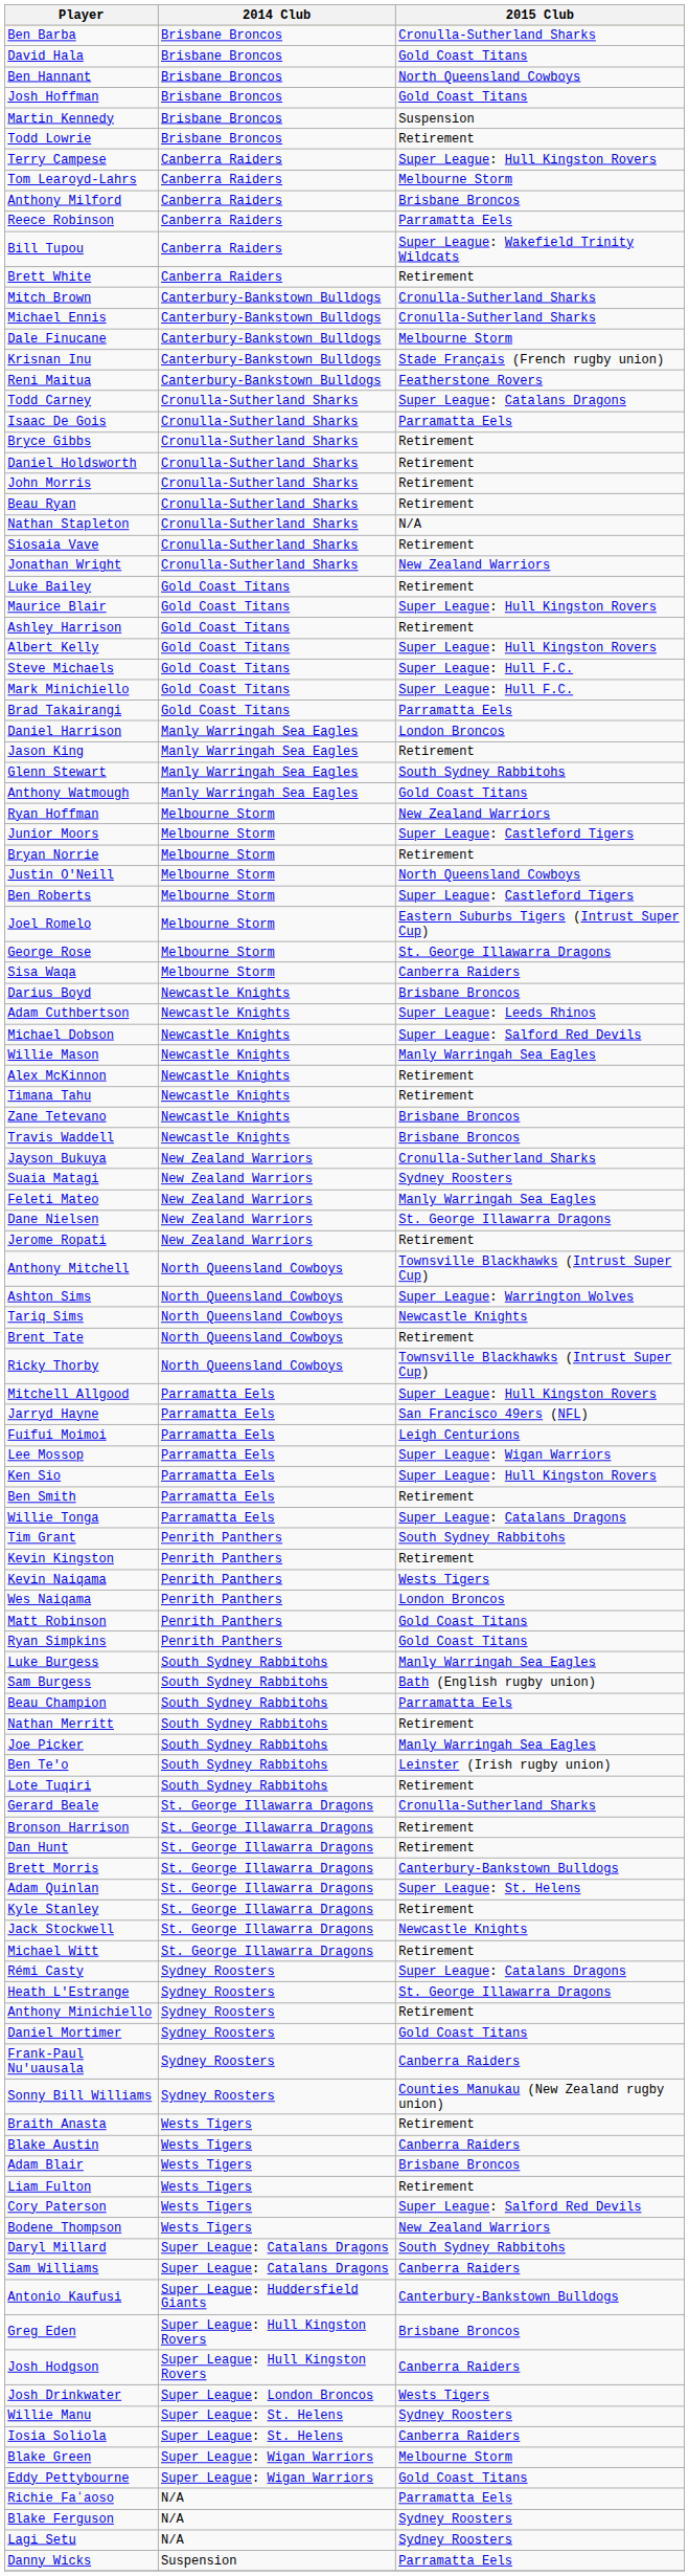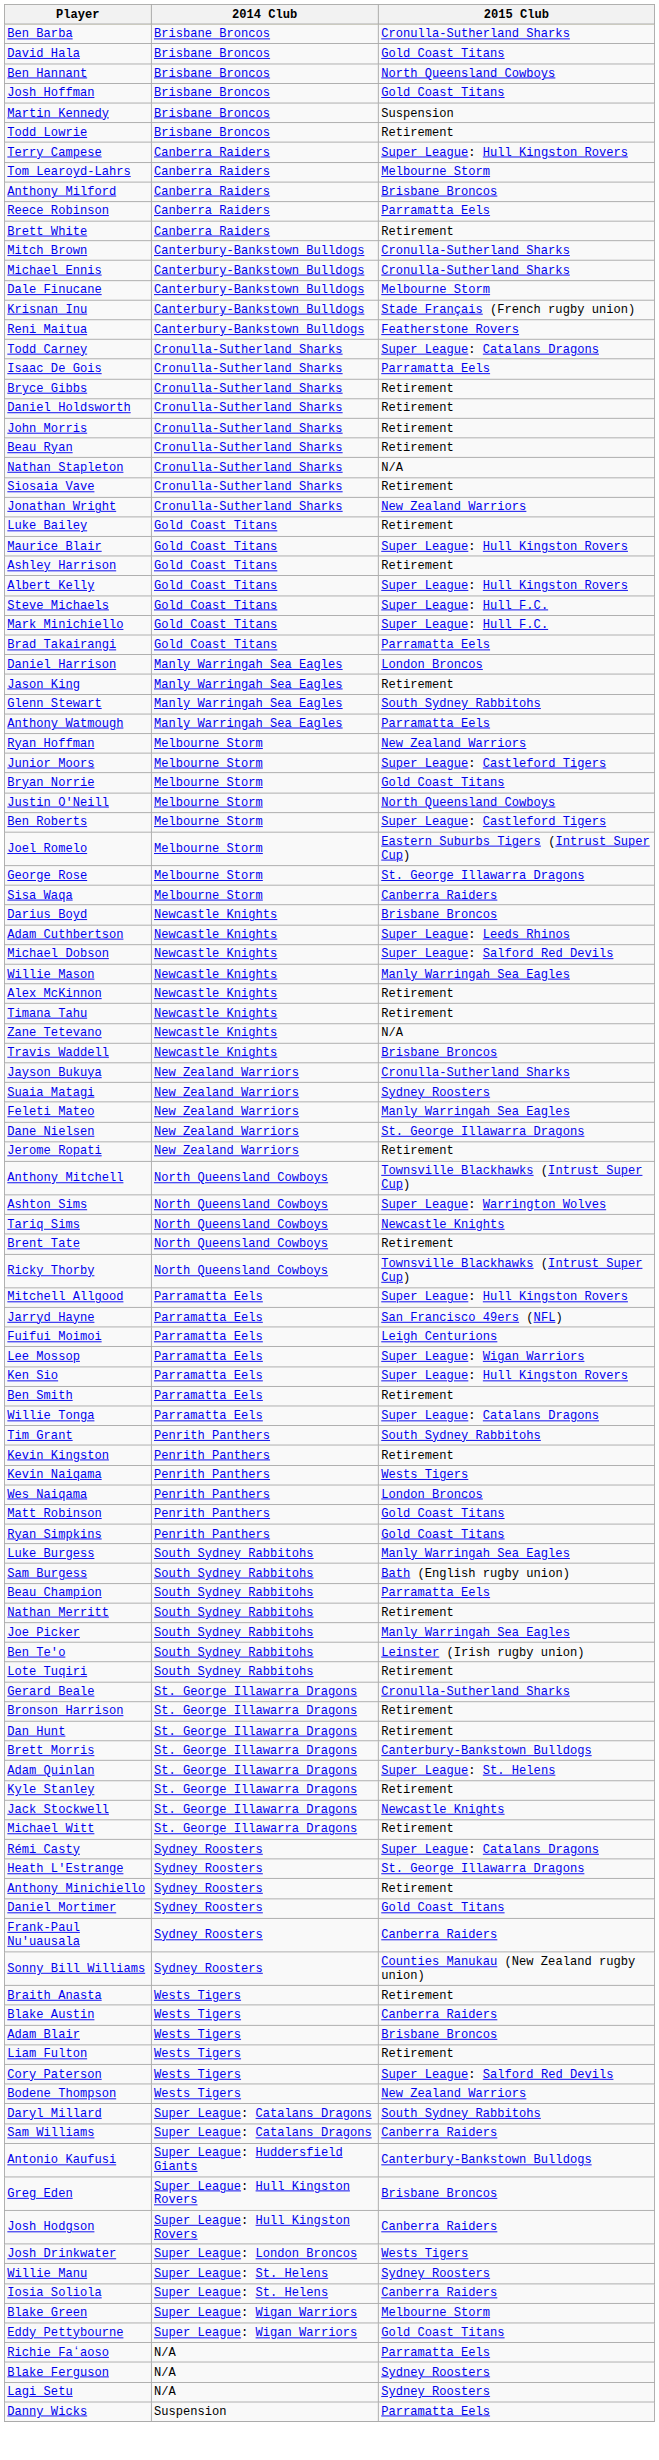- row: Bill Tupou | Canberra Raiders | Super League: Wakefield Trinity Wildcats
Anthony Watmough | 2015 Club: Gold Coast Titans -> Parramatta Eels
Bryan Norrie | 2015 Club: Retirement -> Gold Coast Titans
Zane Tetevano | 2015 Club: Brisbane Broncos -> N/A
